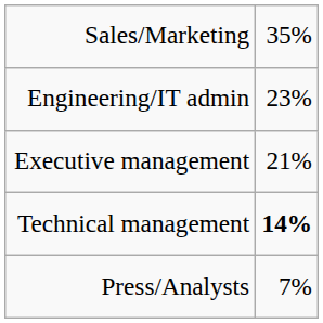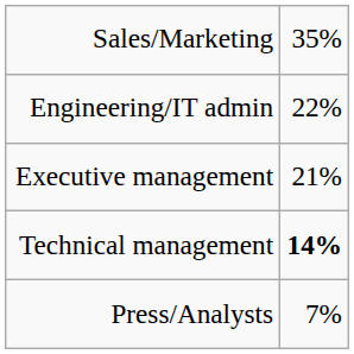Engineering/IT admin | column 2: 23% -> 22%
